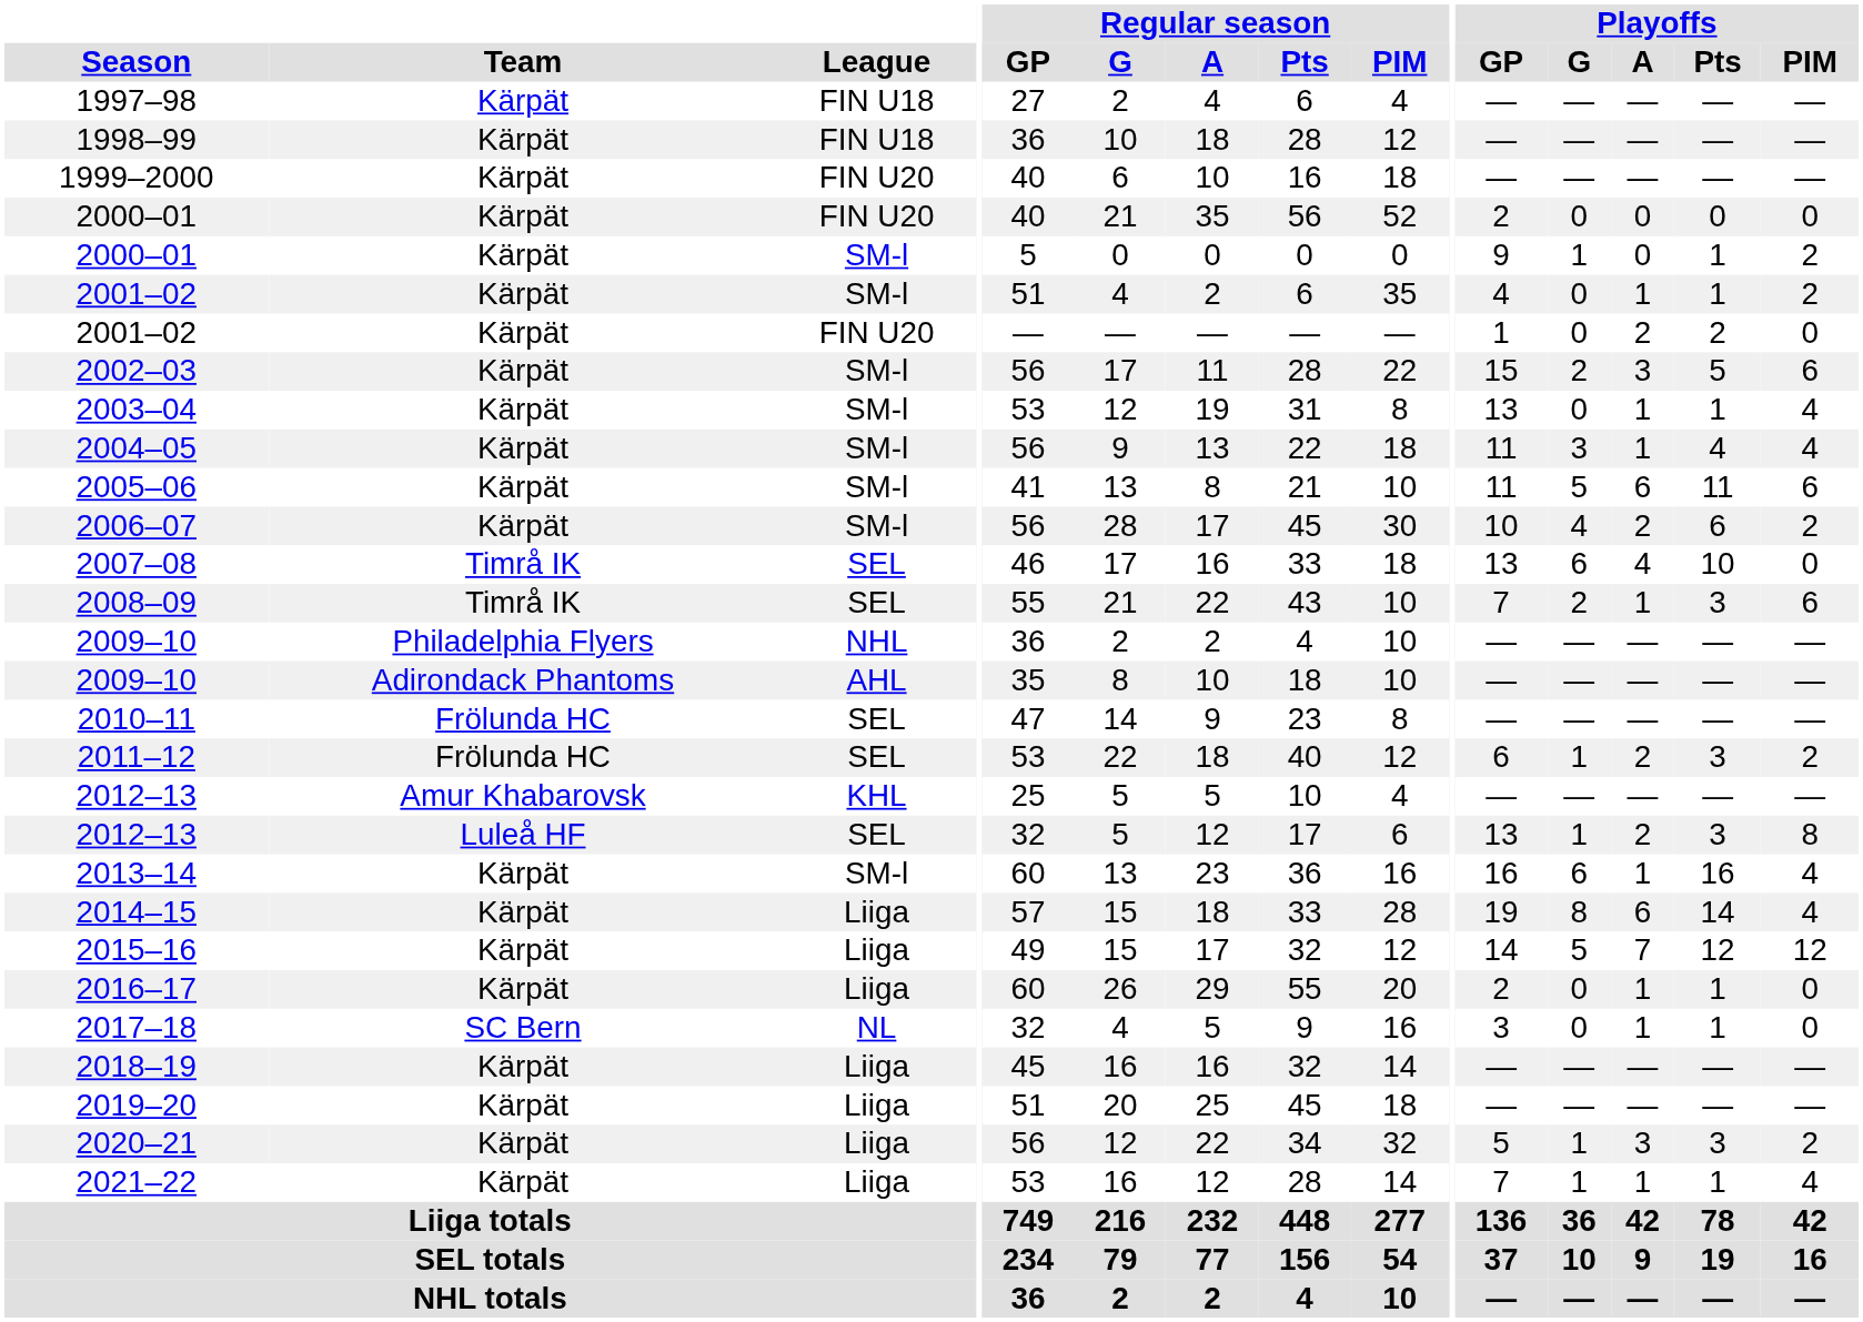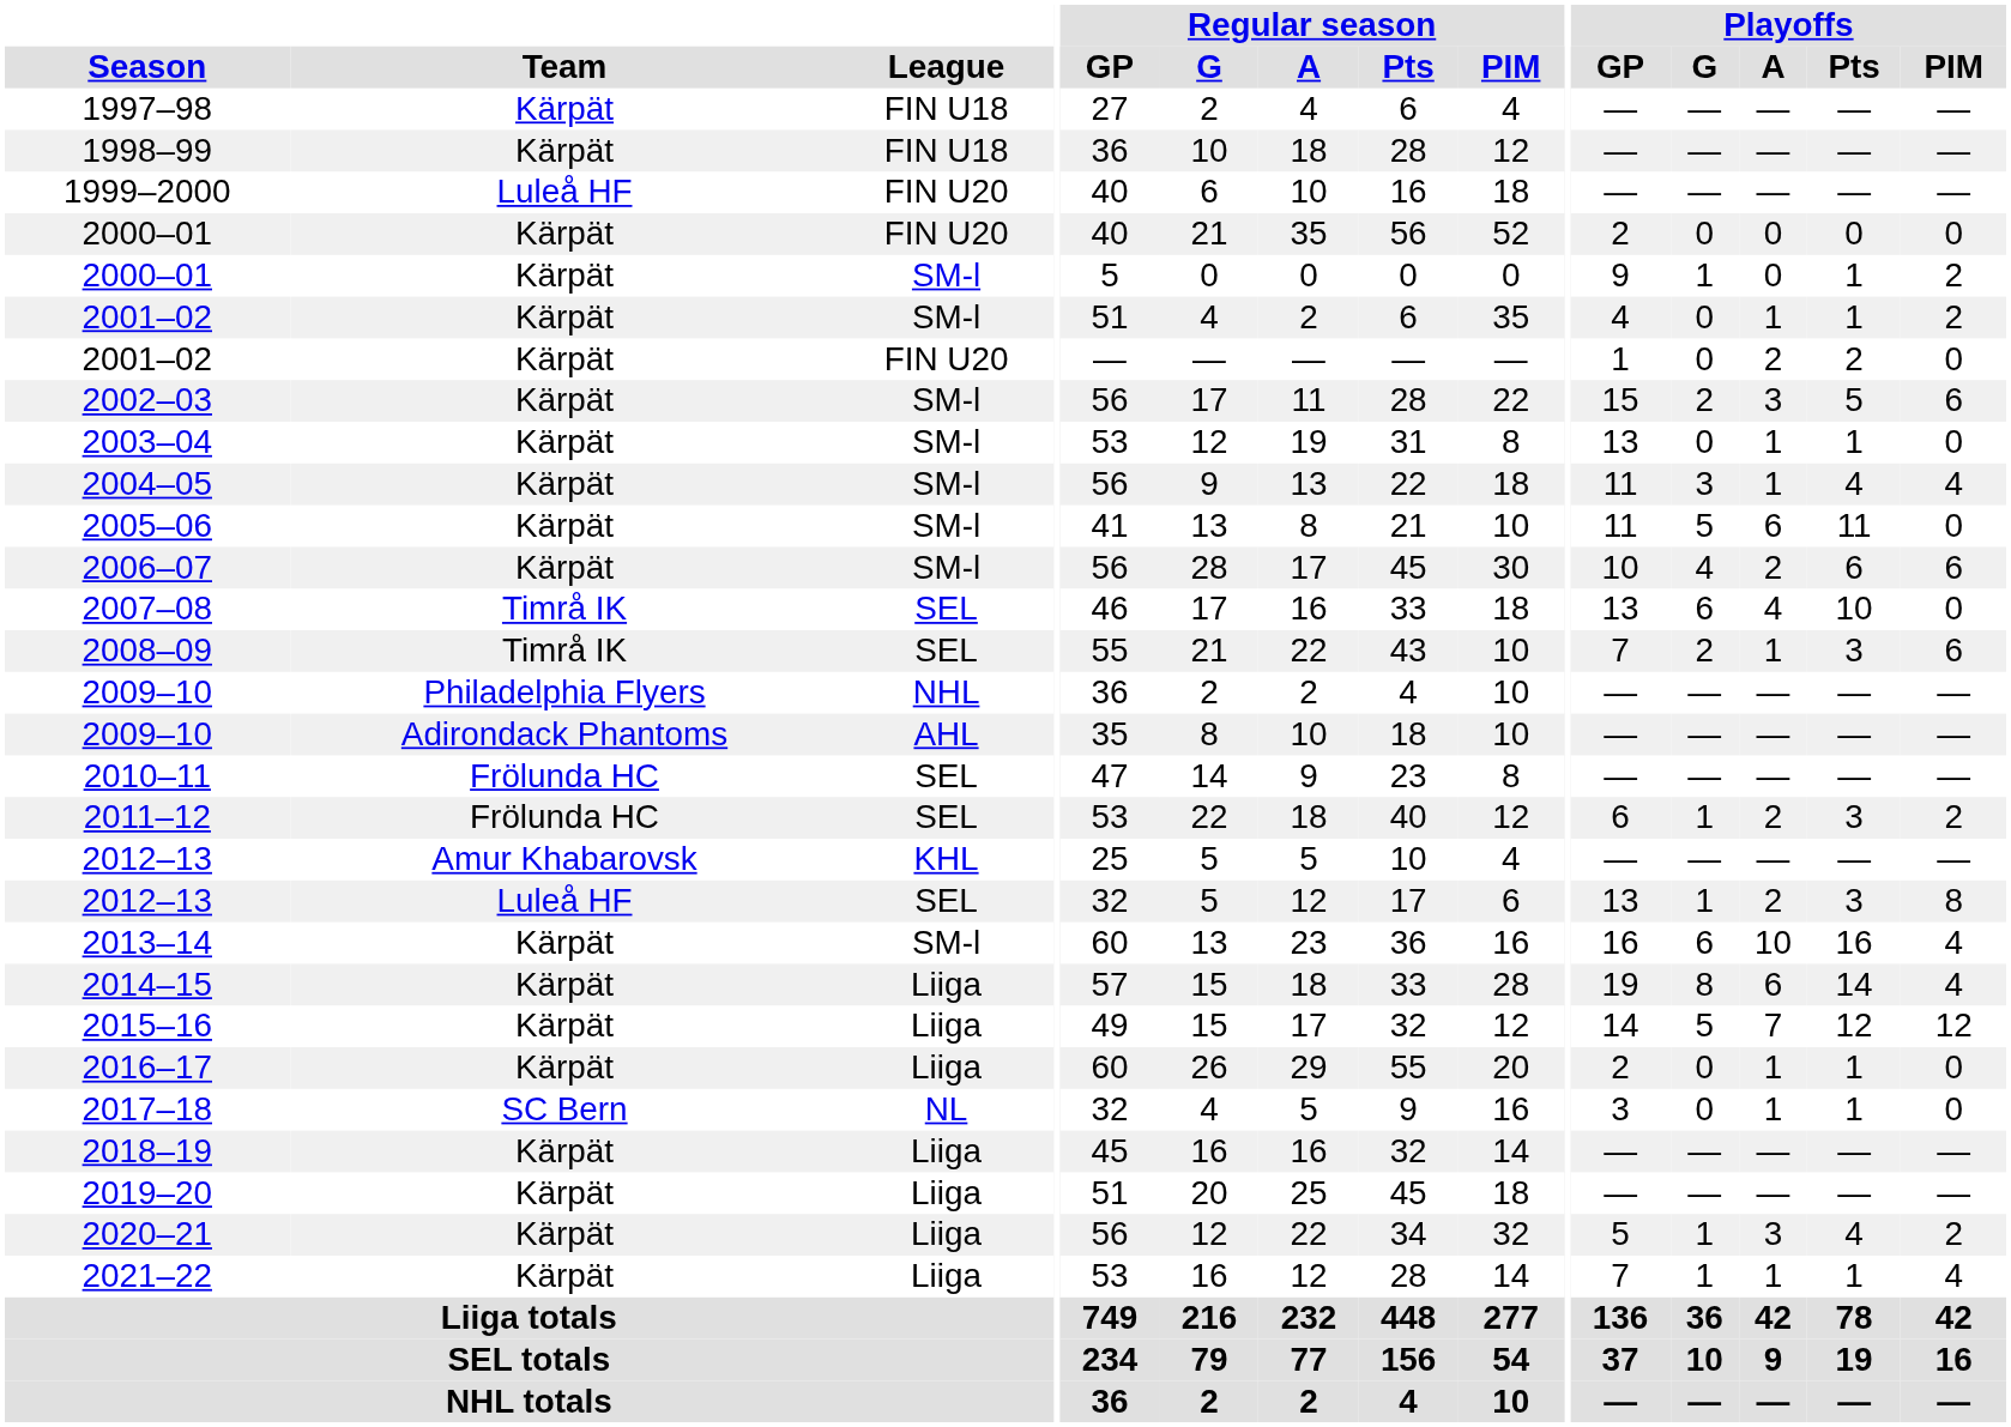1999–2000 | Team: Kärpät -> Luleå HF
2003–04 | Playoffs / PIM: 4 -> 0
2005–06 | Playoffs / PIM: 6 -> 0
2006–07 | Playoffs / PIM: 2 -> 6
2013–14 | Playoffs / A: 1 -> 10
2020–21 | Playoffs / Pts: 3 -> 4
